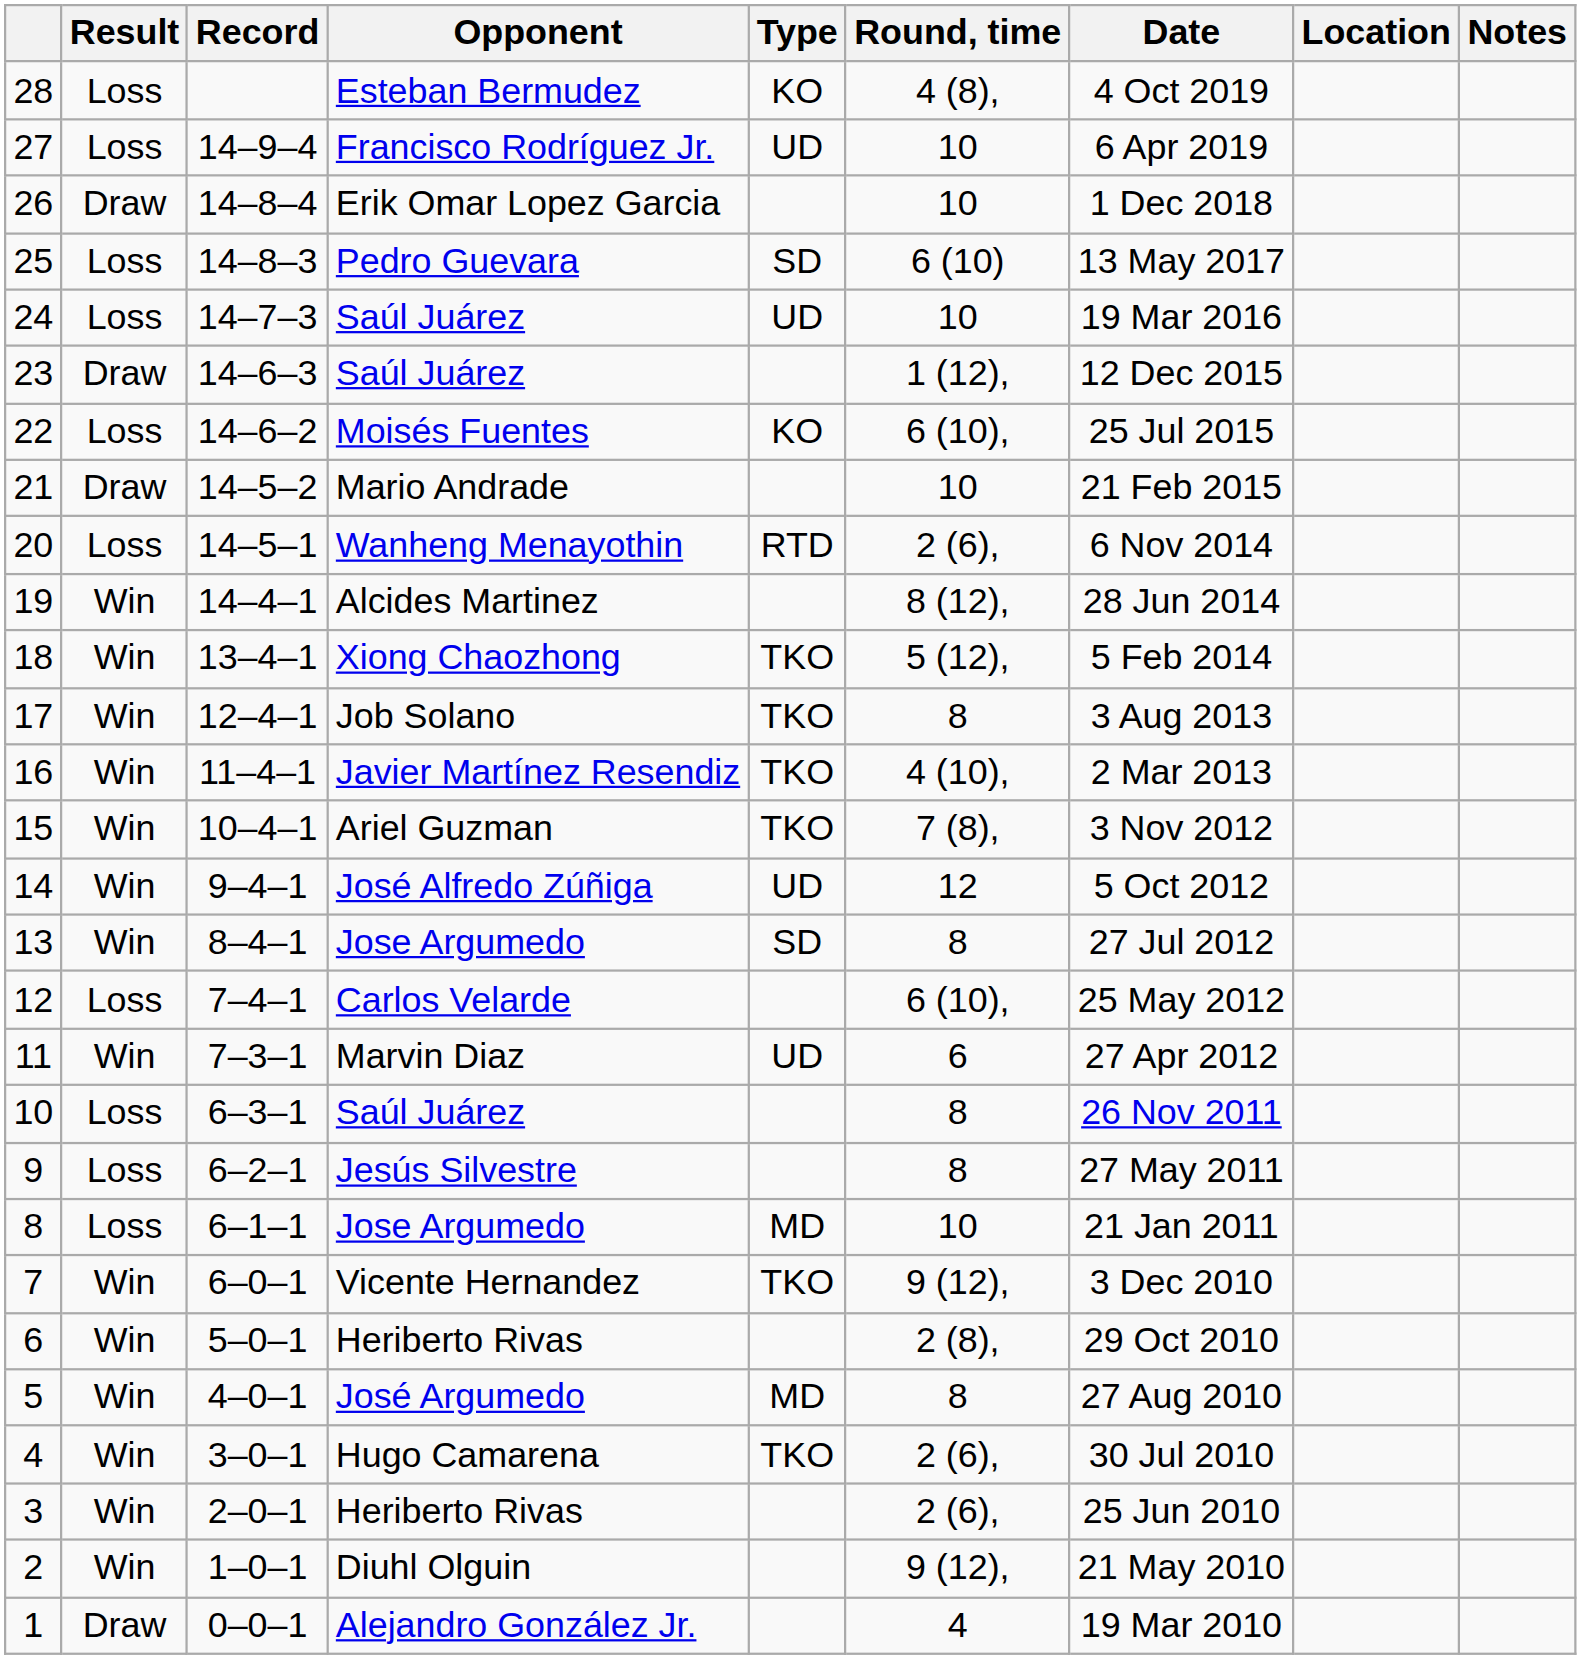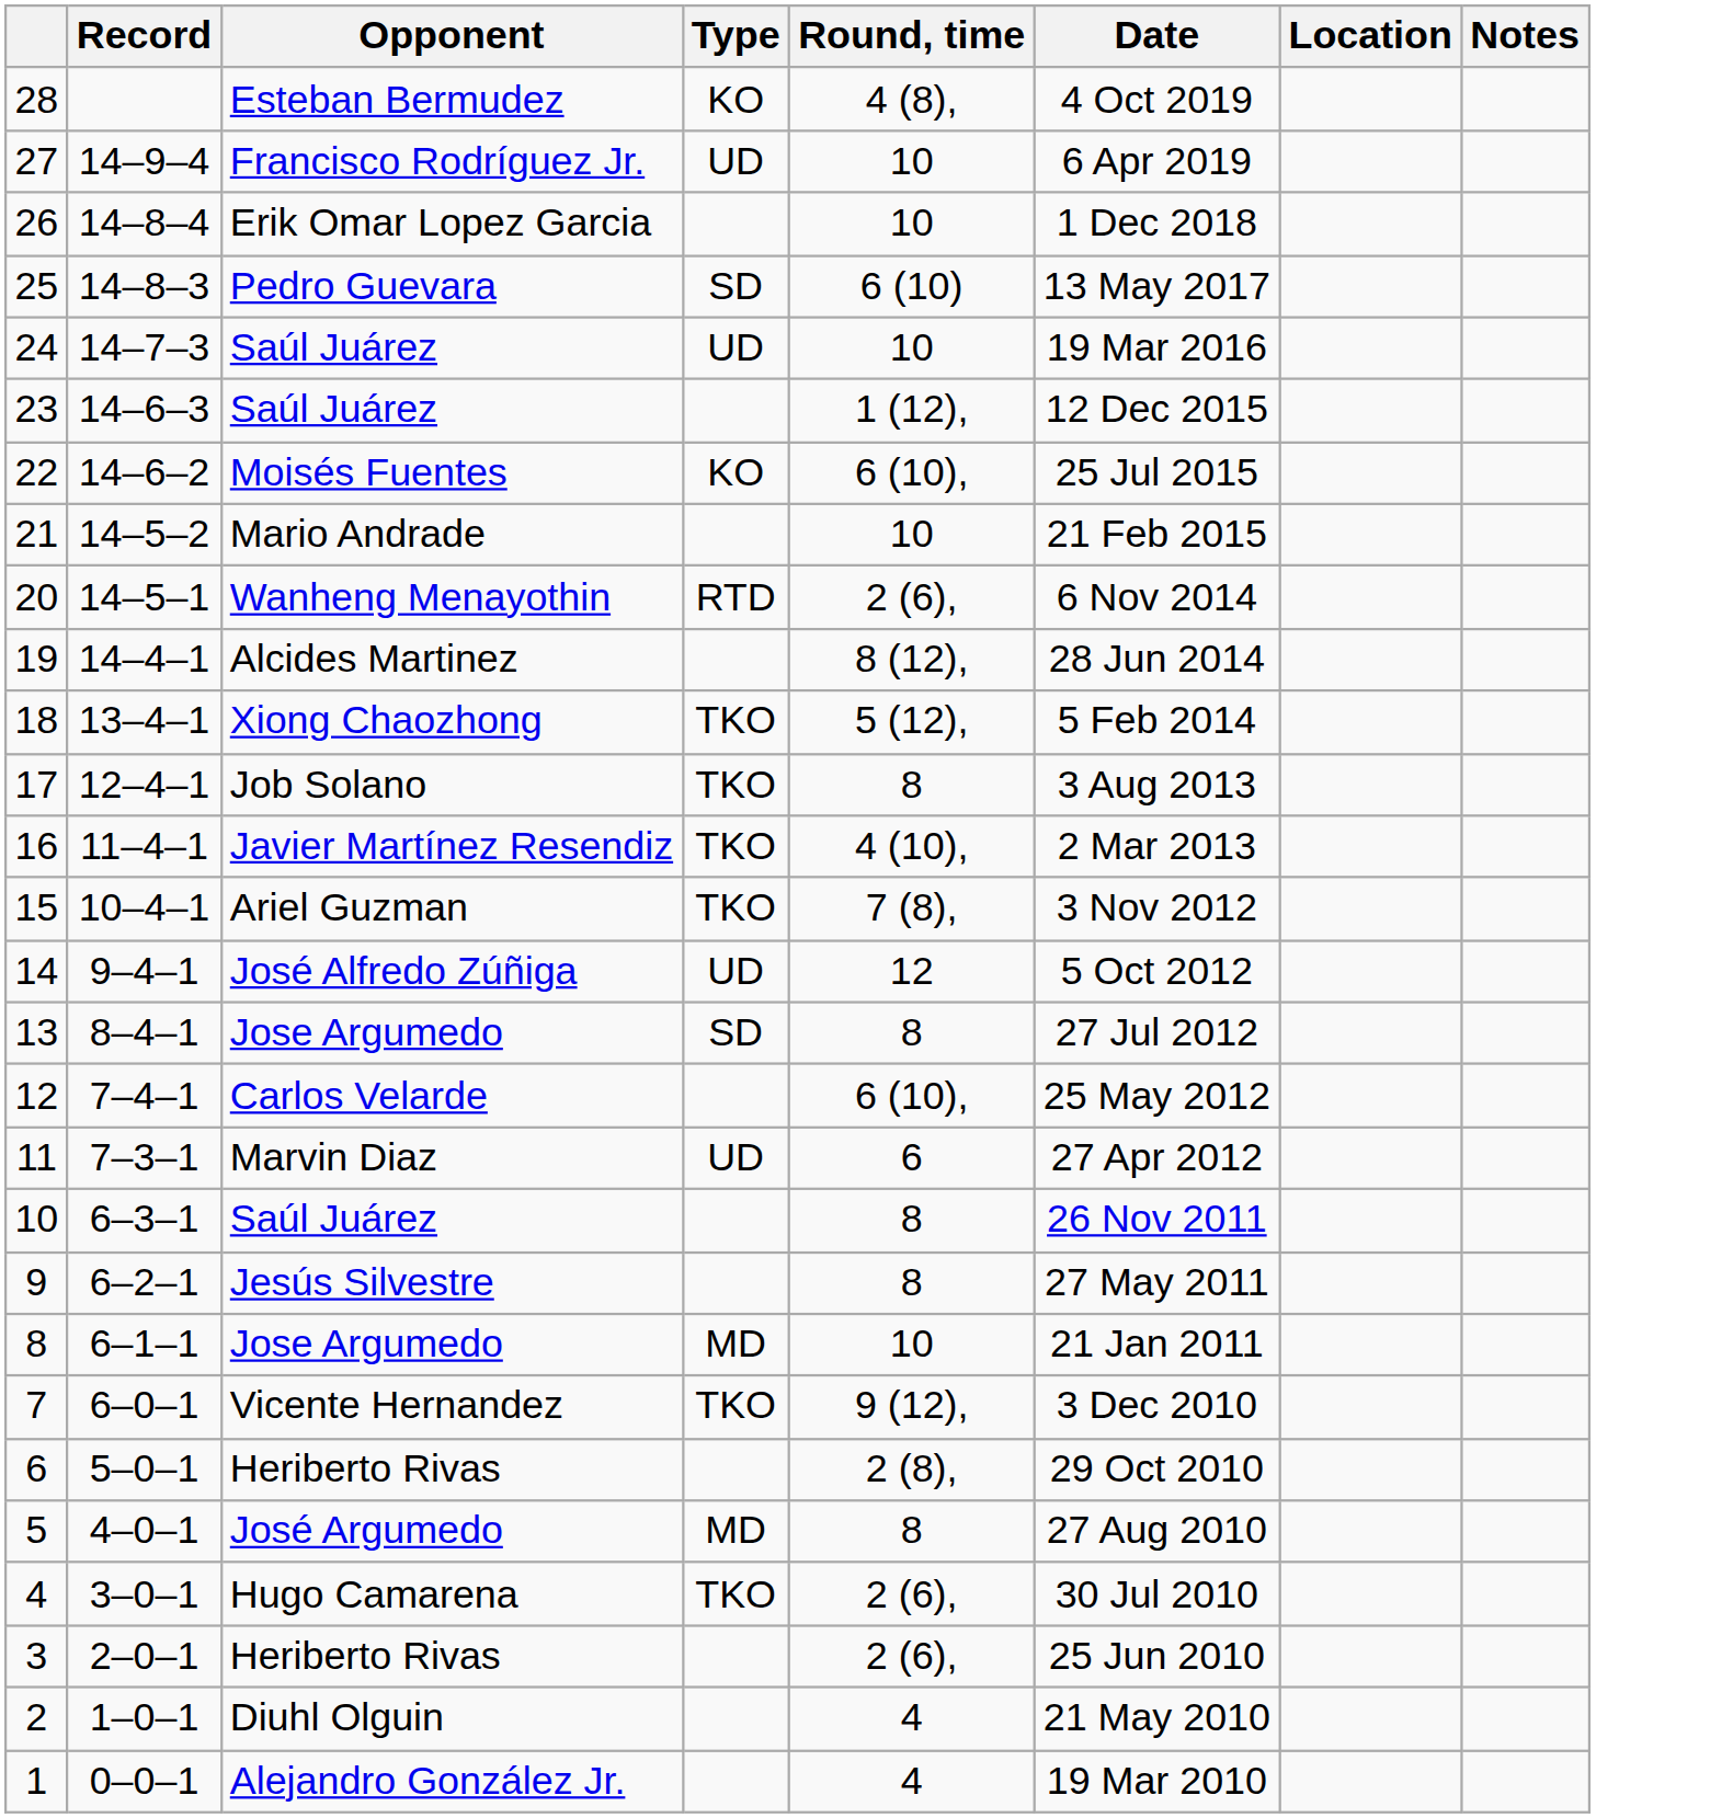- column: Result | Loss | Loss | Draw | Loss | Loss | Draw | Loss | Draw | Loss | Win | Win | Win | Win | Win | Win | Win | Loss | Win | Loss | Loss | Loss | Win | Win | Win | Win | Win | Win | Draw
2 | Round, time: 9 (12), -> 4
